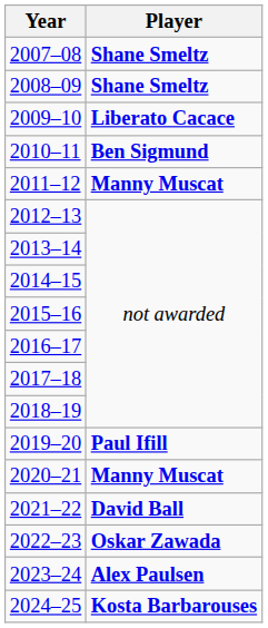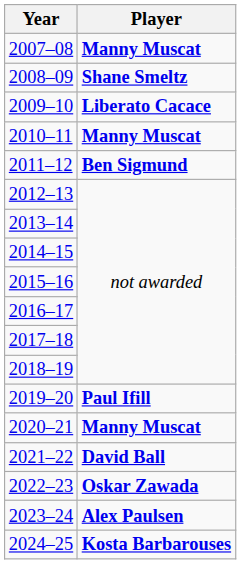2007–08 | Player: Shane Smeltz -> Manny Muscat
2010–11 | Player: Ben Sigmund -> Manny Muscat
2011–12 | Player: Manny Muscat -> Ben Sigmund
